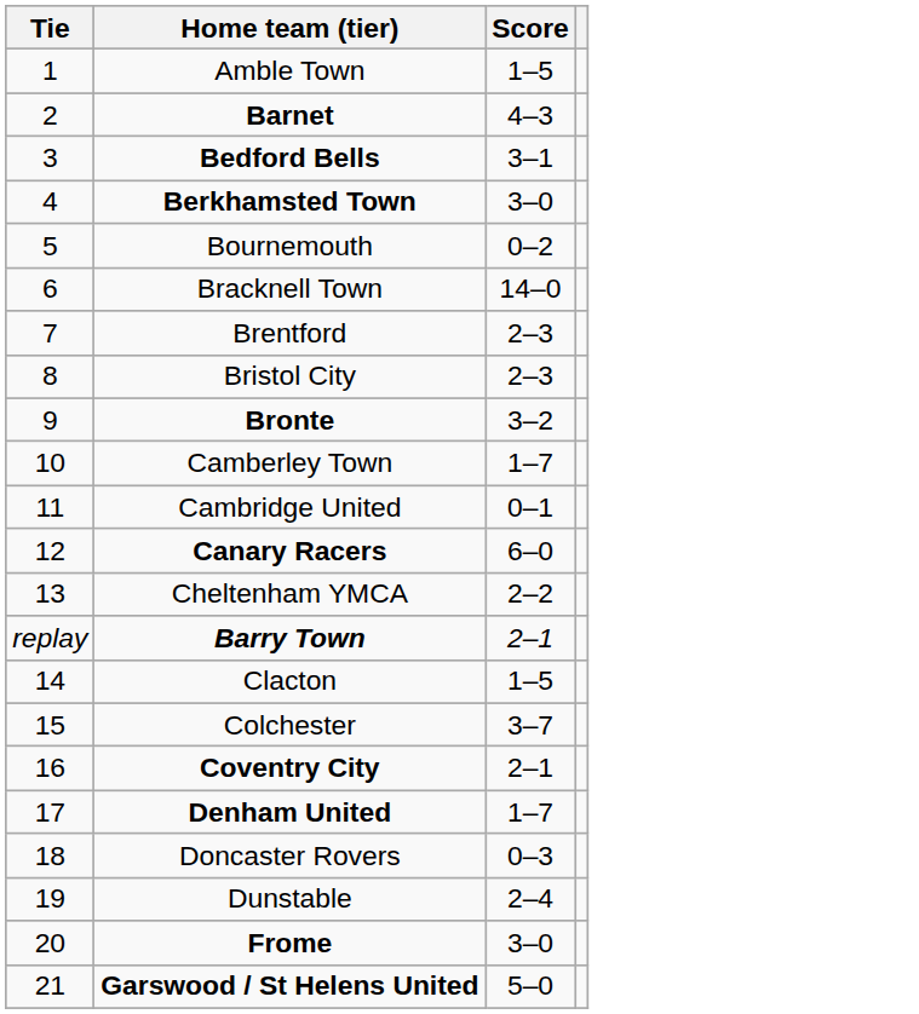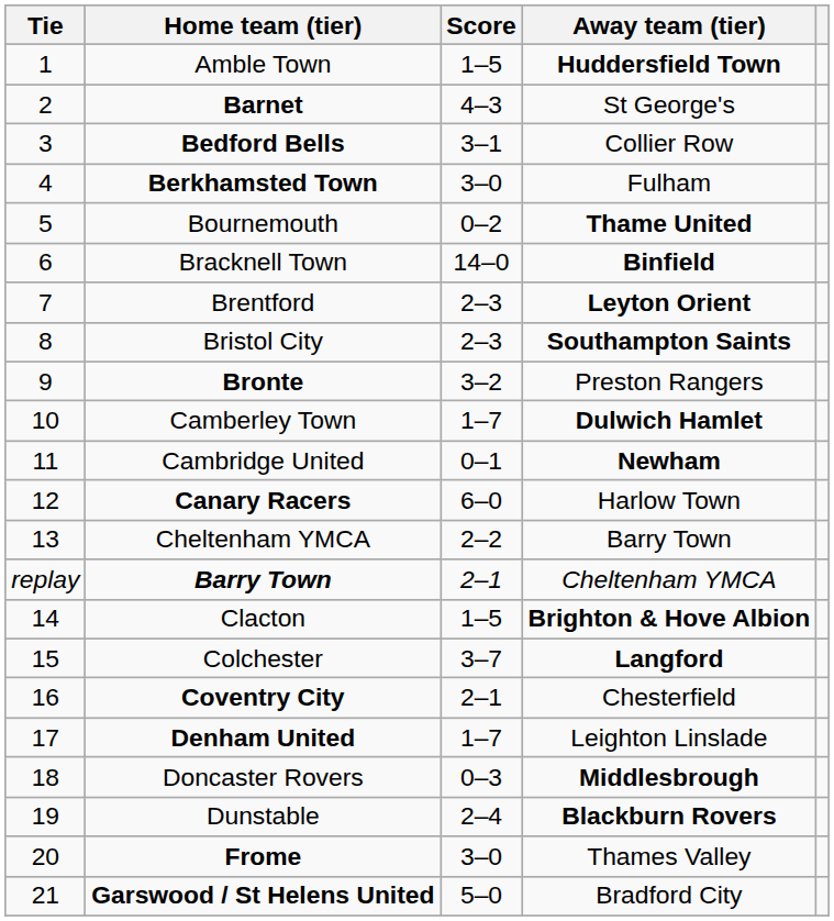+ column: Away team (tier) | Huddersfield Town | St George's | Collier Row | Fulham | Thame United | Binfield | Leyton Orient | Southampton Saints | Preston Rangers | Dulwich Hamlet | Newham | Harlow Town | Barry Town | Cheltenham YMCA | Brighton & Hove Albion | Langford | Chesterfield | Leighton Linslade | Middlesbrough | Blackburn Rovers | Thames Valley | Bradford City
